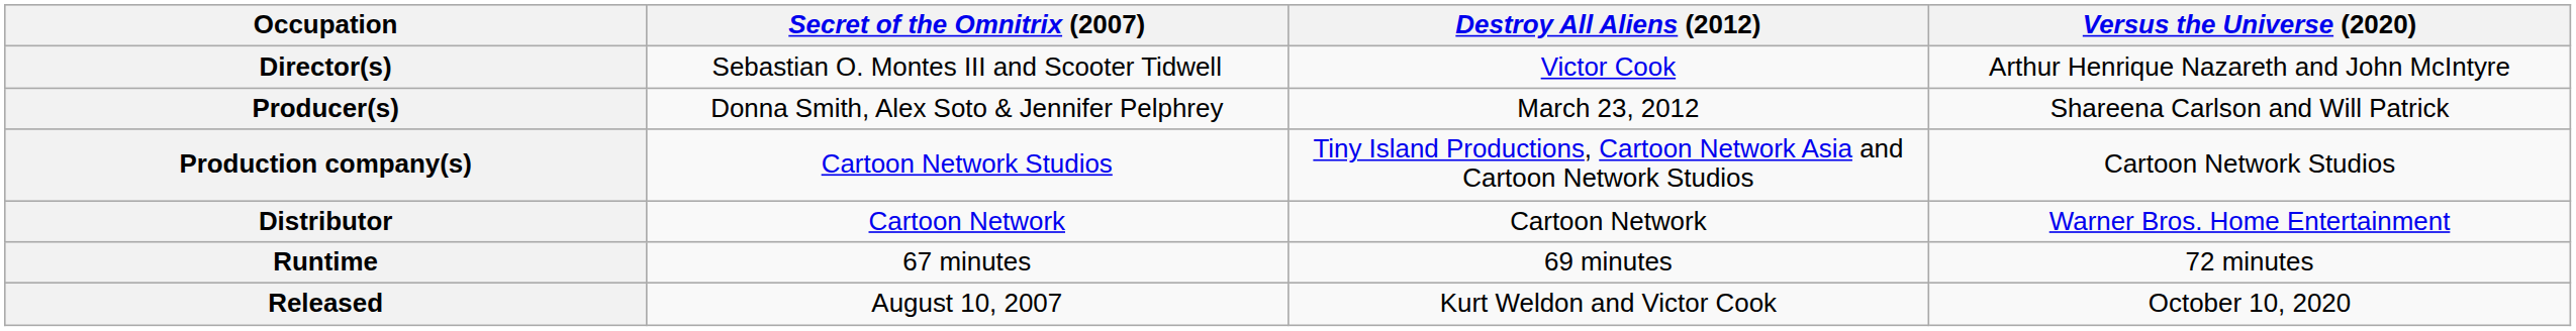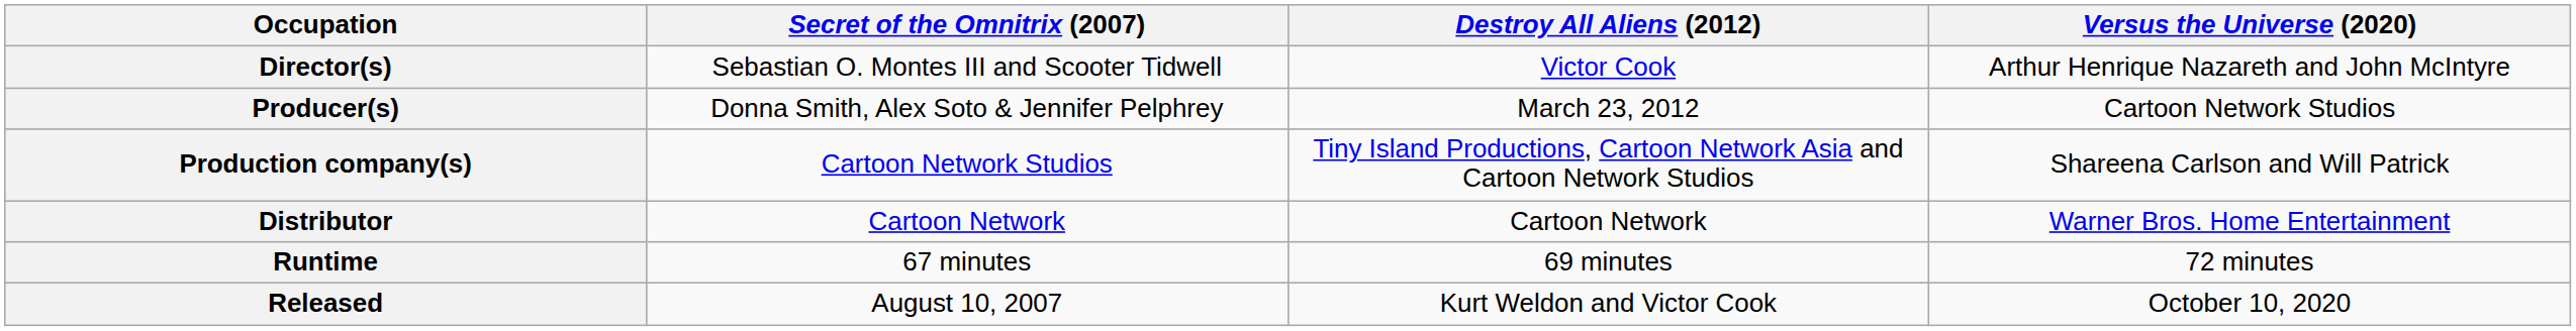Producer(s) | Versus the Universe (2020): Shareena Carlson and Will Patrick -> Cartoon Network Studios
Production company(s) | Versus the Universe (2020): Cartoon Network Studios -> Shareena Carlson and Will Patrick
